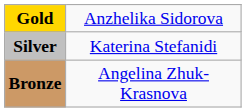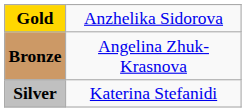rows swapped: Silver <-> Bronze
